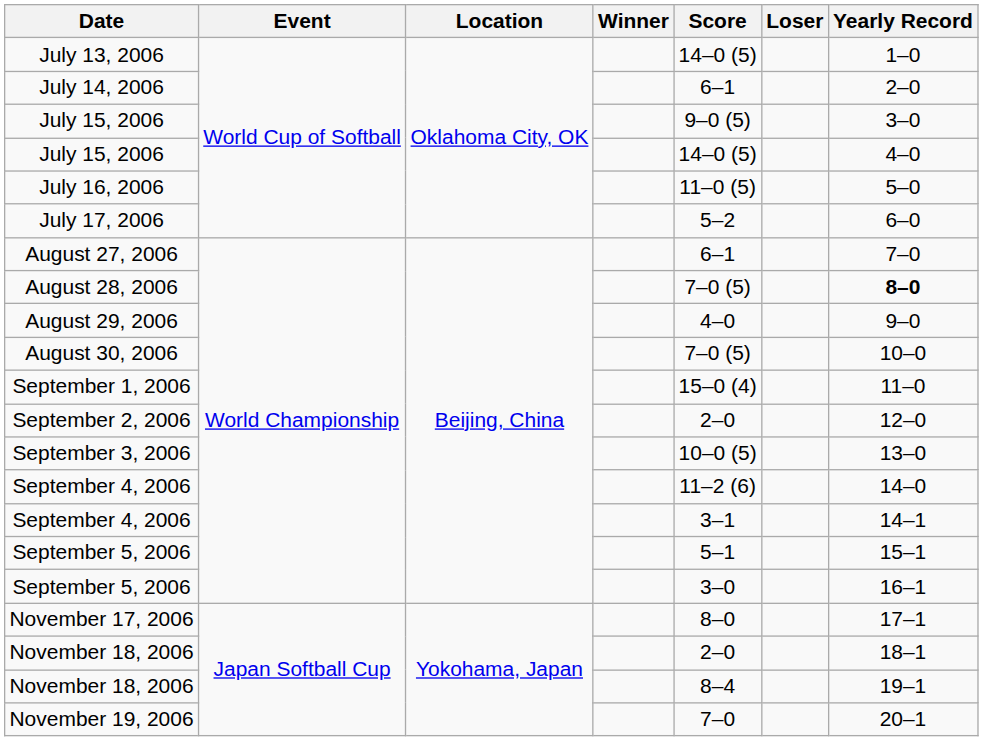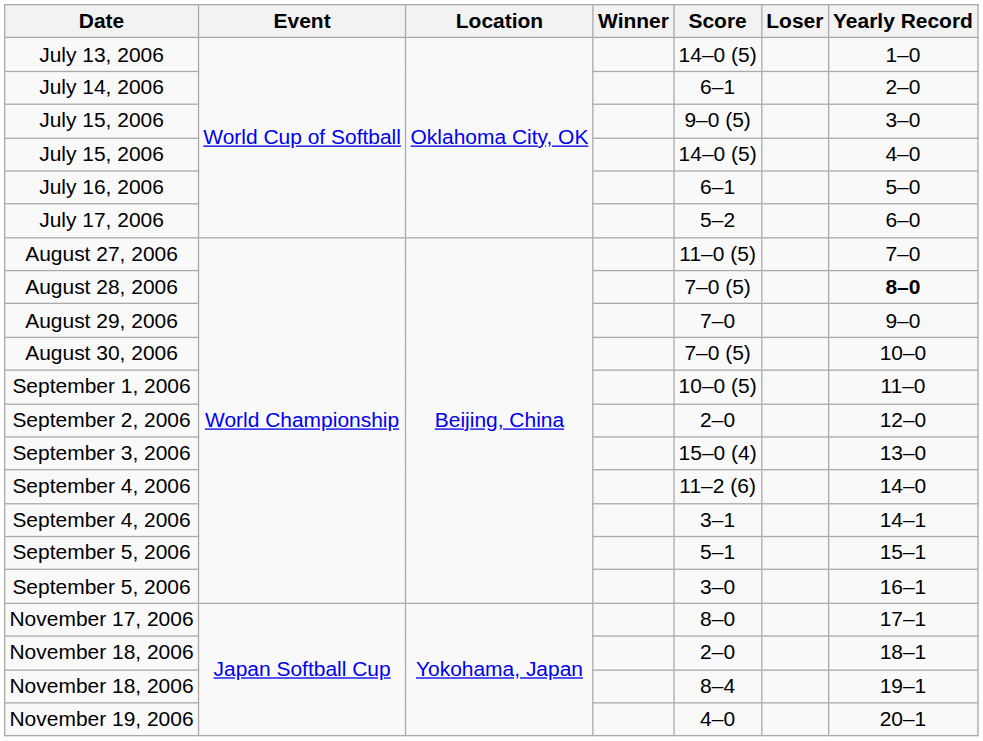July 16, 2006 | Score: 11–0 (5) -> 6–1
August 27, 2006 | Score: 6–1 -> 11–0 (5)
August 29, 2006 | Score: 4–0 -> 7–0
September 1, 2006 | Score: 15–0 (4) -> 10–0 (5)
September 3, 2006 | Score: 10–0 (5) -> 15–0 (4)
November 19, 2006 | Score: 7–0 -> 4–0
